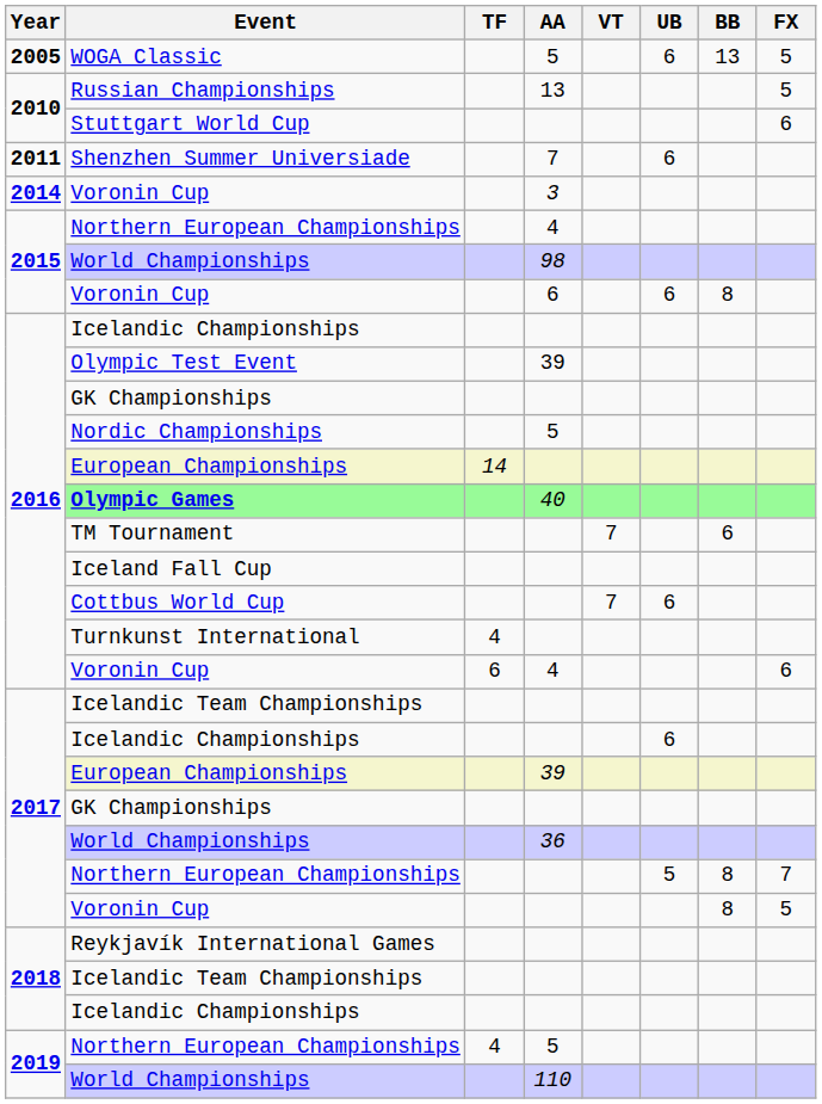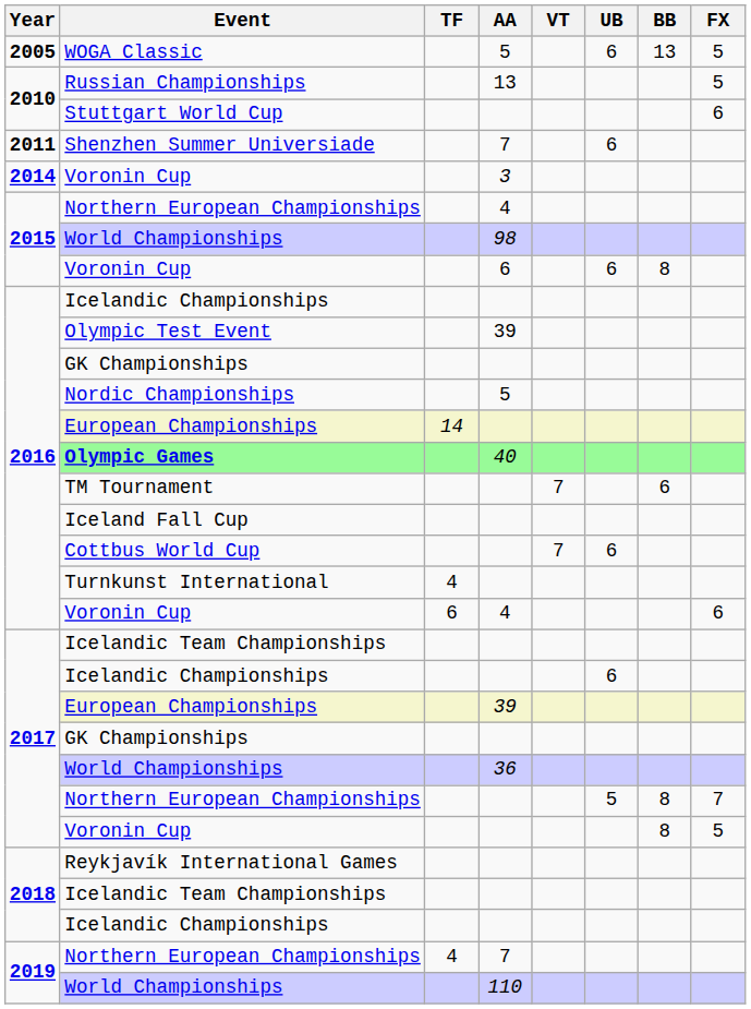2019 / Northern European Championships | AA: 5 -> 7
